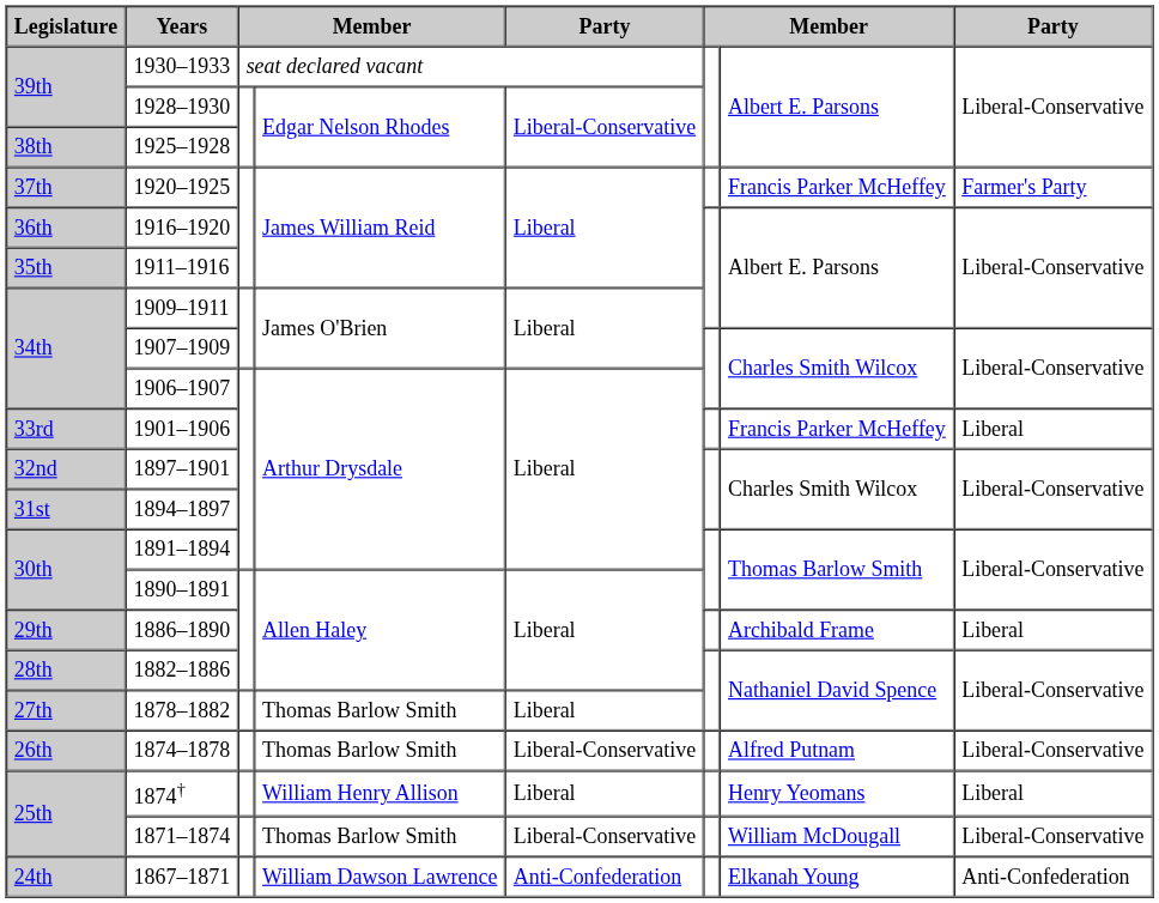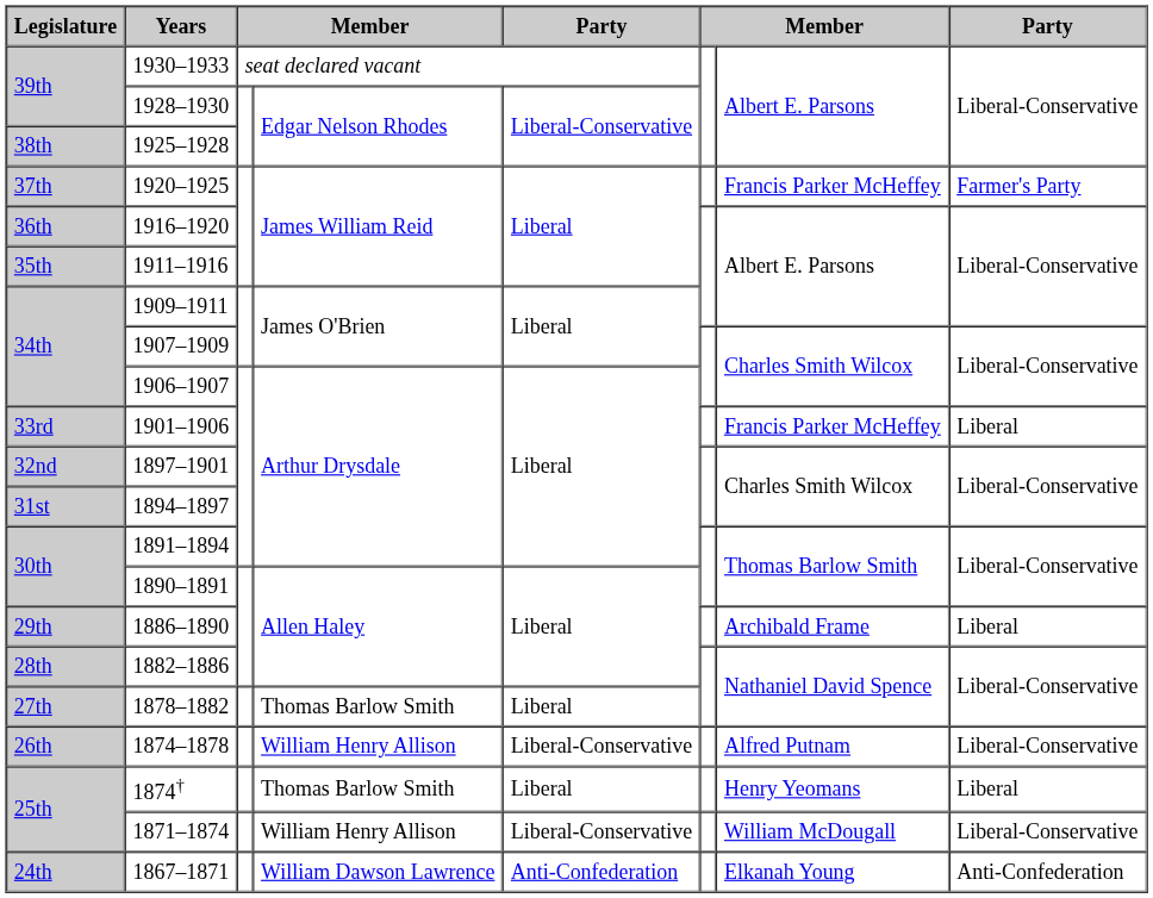1874–1878 | column 4: Thomas Barlow Smith -> William Henry Allison
1874† | column 4: William Henry Allison -> Thomas Barlow Smith
1871–1874 | column 4: Thomas Barlow Smith -> William Henry Allison
